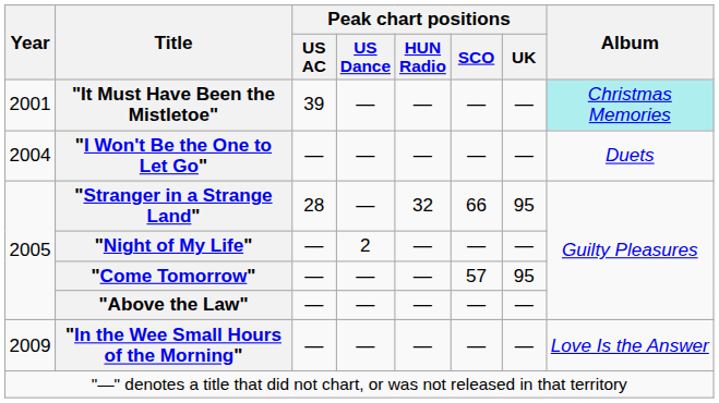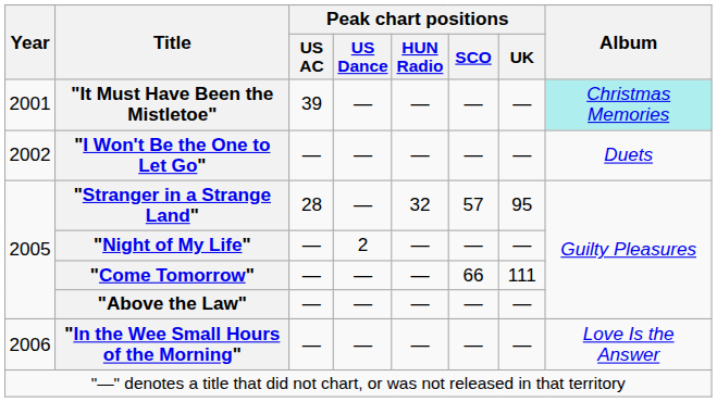"I Won't Be the One to Let Go" | Year: 2004 -> 2002
"Stranger in a Strange Land" | Peak chart positions / SCO: 66 -> 57
"Come Tomorrow" | Peak chart positions / SCO: 57 -> 66
"Come Tomorrow" | Peak chart positions / UK: 95 -> 111
"In the Wee Small Hours of the Morning" | Year: 2009 -> 2006
